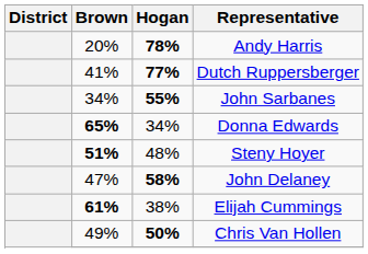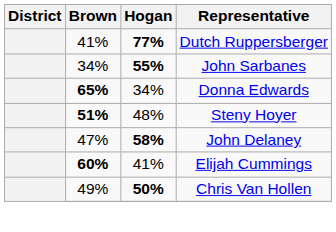- row: 20% | 78% | Andy Harris
Elijah Cummings | Brown: 61% -> 60%
Elijah Cummings | Hogan: 38% -> 41%
